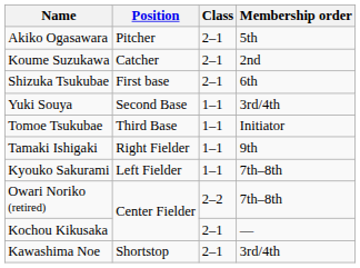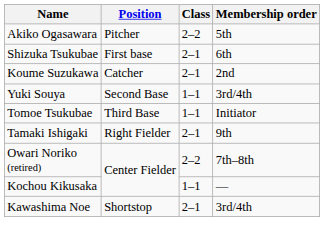Akiko Ogasawara | Class: 2–1 -> 2–2
rows swapped: Koume Suzukawa <-> Shizuka Tsukubae
Tamaki Ishigaki | Class: 1–1 -> 2–1
- row: Kyouko Sakurami | Left Fielder | 1–1 | 7th–8th
Kochou Kikusaka | Class: 2–1 -> 1–1
